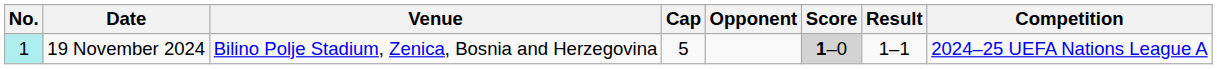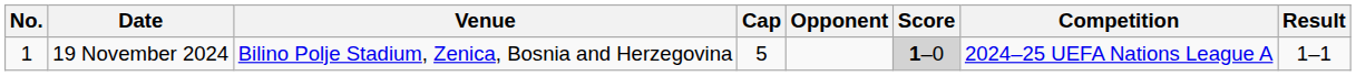columns swapped: Result <-> Competition
19 November 2024 | No.: paleturquoise background -> no background
